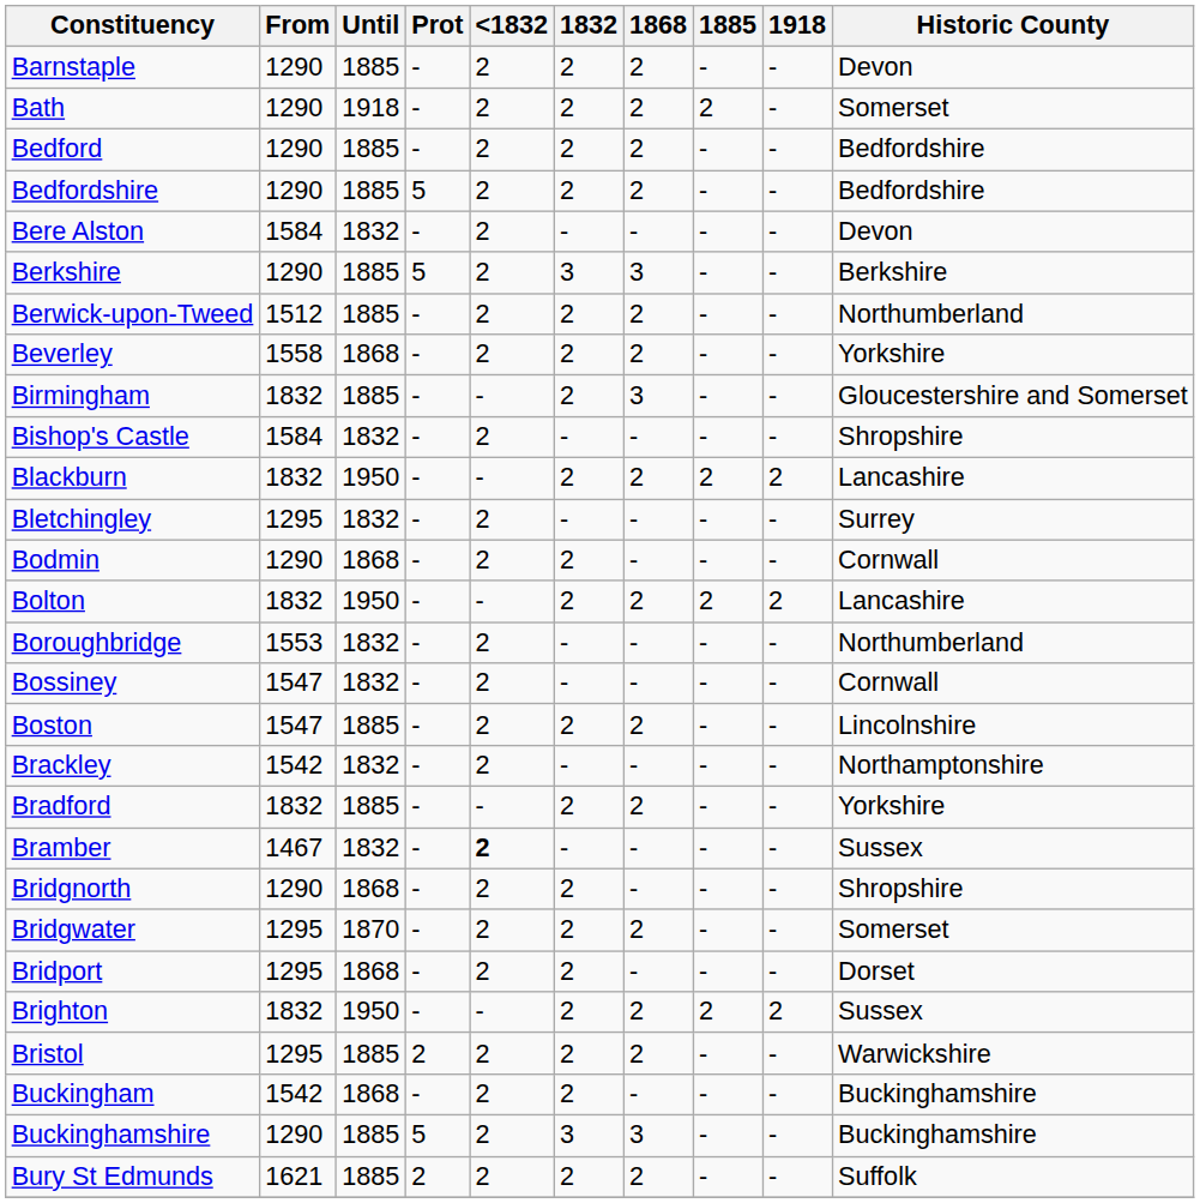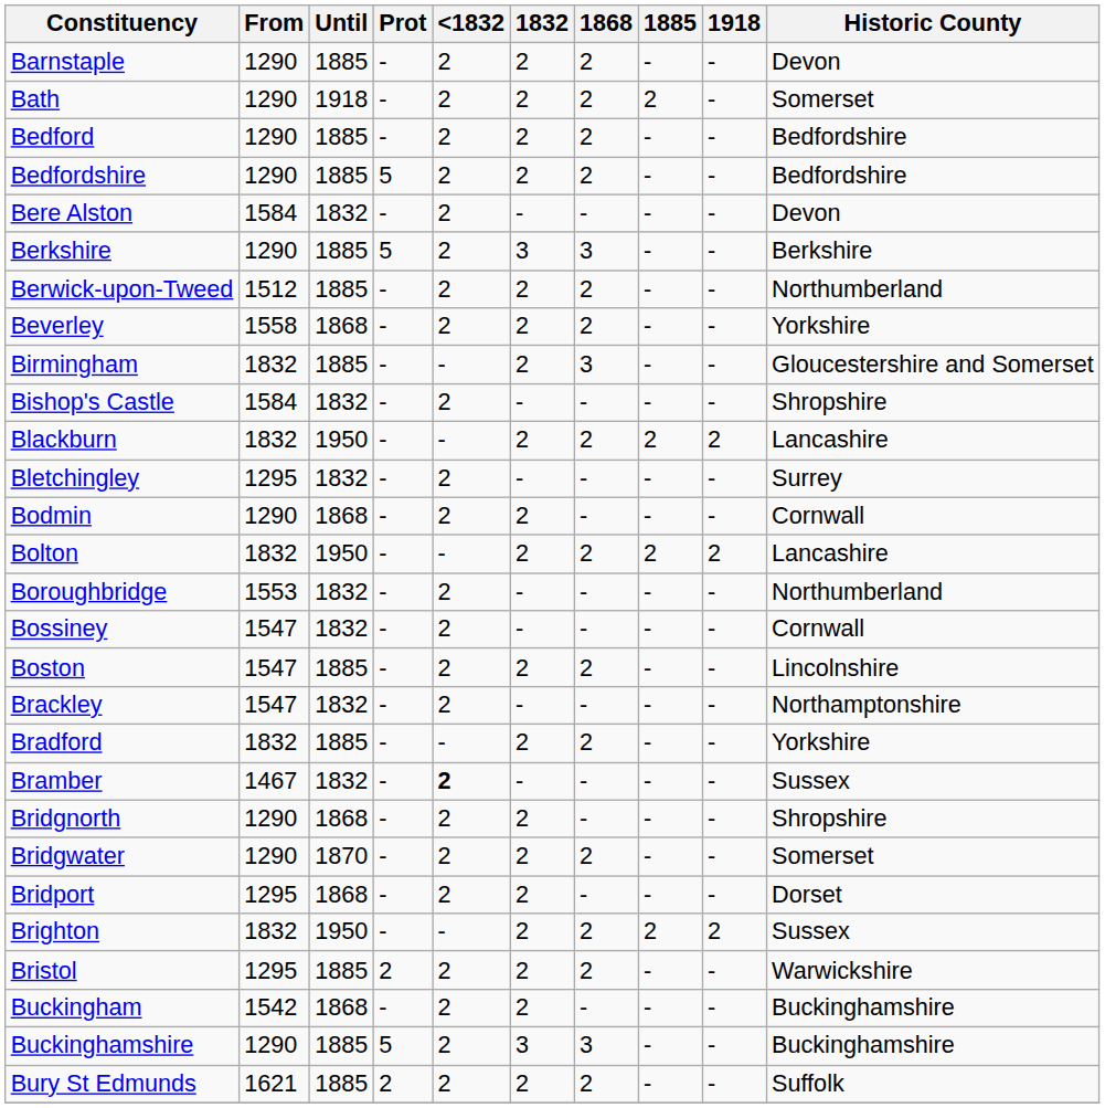Brackley | From: 1542 -> 1547
Bridgwater | From: 1295 -> 1290
